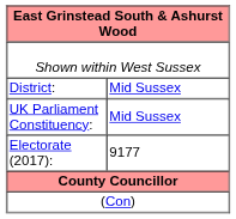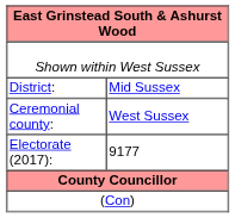- row: UK Parliament Constituency: | Mid Sussex
+ row: Ceremonial county: | West Sussex
